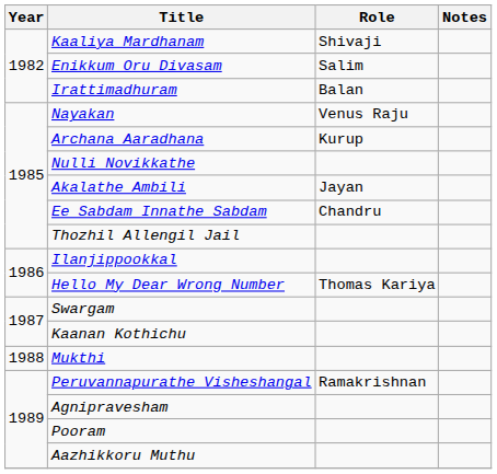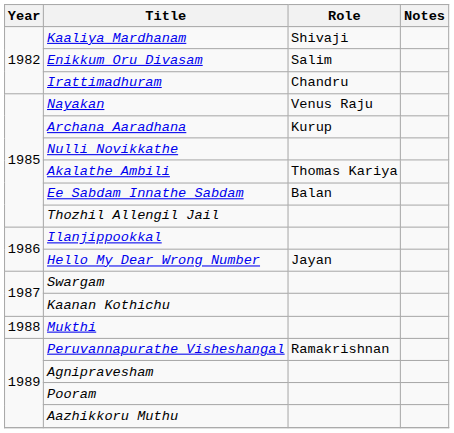Irattimadhuram | Role: Balan -> Chandru
Akalathe Ambili | Role: Jayan -> Thomas Kariya
Ee Sabdam Innathe Sabdam | Role: Chandru -> Balan
Hello My Dear Wrong Number | Role: Thomas Kariya -> Jayan
